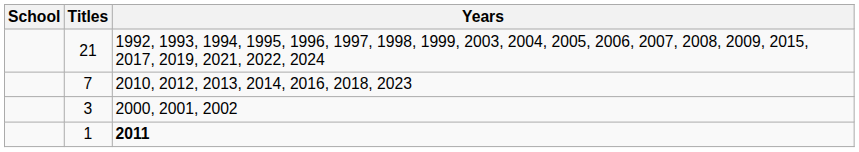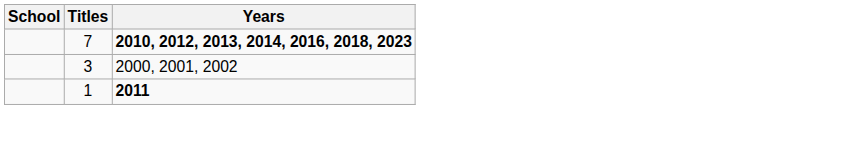- row: 21 | 1992, 1993, 1994, 1995, 1996, 1997, 1998, 1999, 2003, 2004, 2005, 2006, 2007, 2008, 2009, 2015, 2017, 2019, 2021, 2022, 2024
7 | Years: normal -> bold
